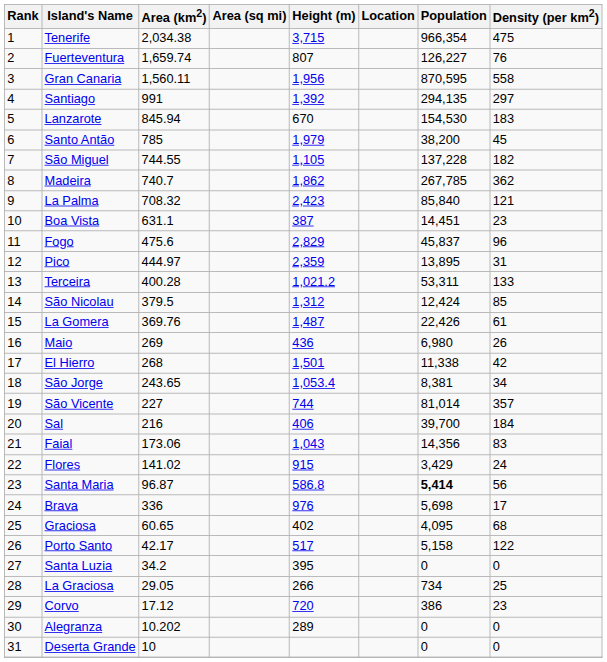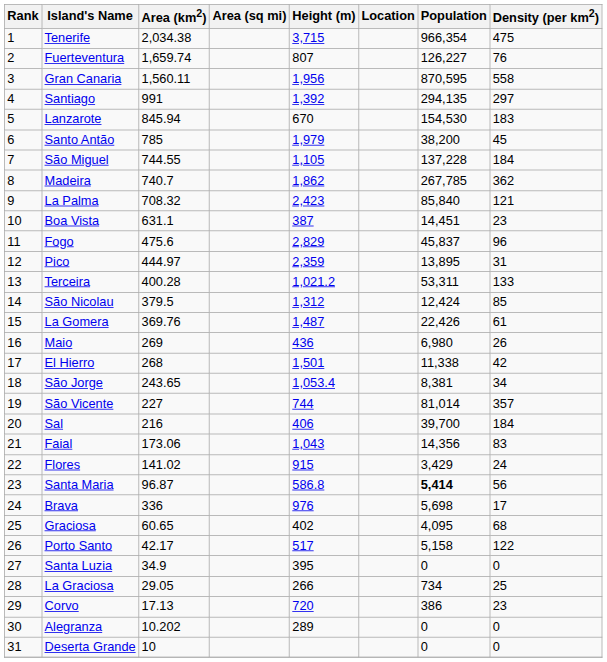São Miguel | Density (per km2): 182 -> 184
Santa Luzia | Area (km2): 34.2 -> 34.9
Corvo | Area (km2): 17.12 -> 17.13
